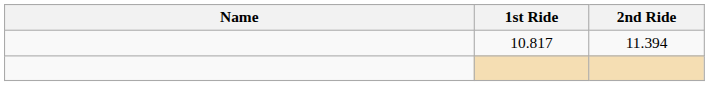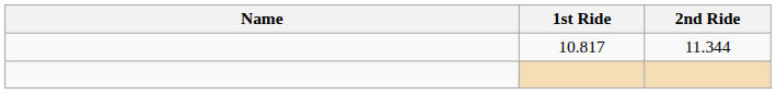10.817 | 2nd Ride: 11.394 -> 11.344
